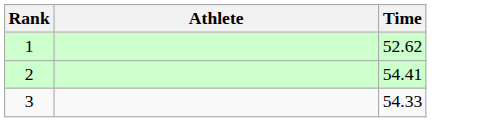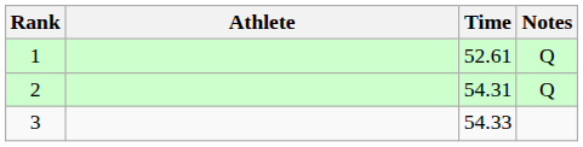+ column: Notes | Q | Q
1 | Time: 52.62 -> 52.61
2 | Time: 54.41 -> 54.31
